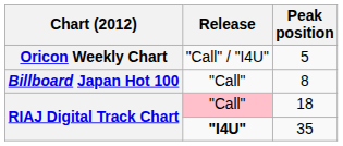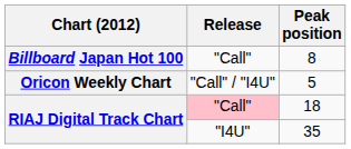rows swapped: 8 <-> 5
35 | Release: bold -> normal
